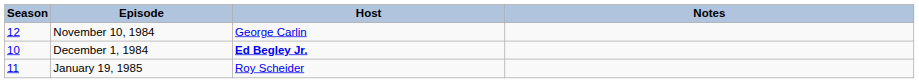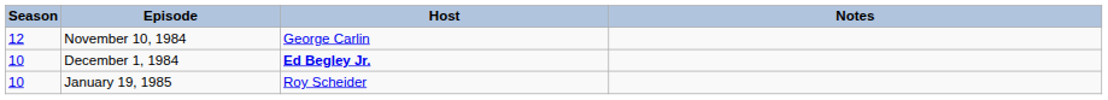January 19, 1985 | Season: 11 -> 10
